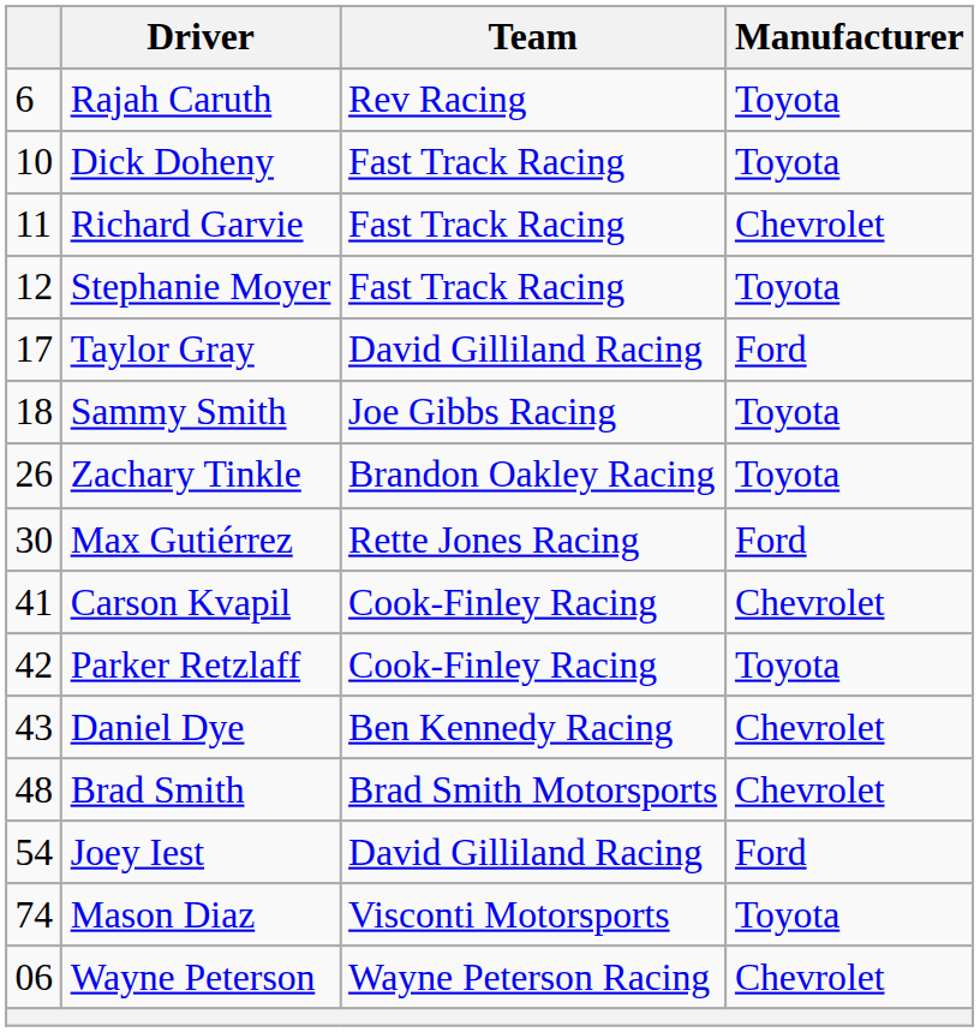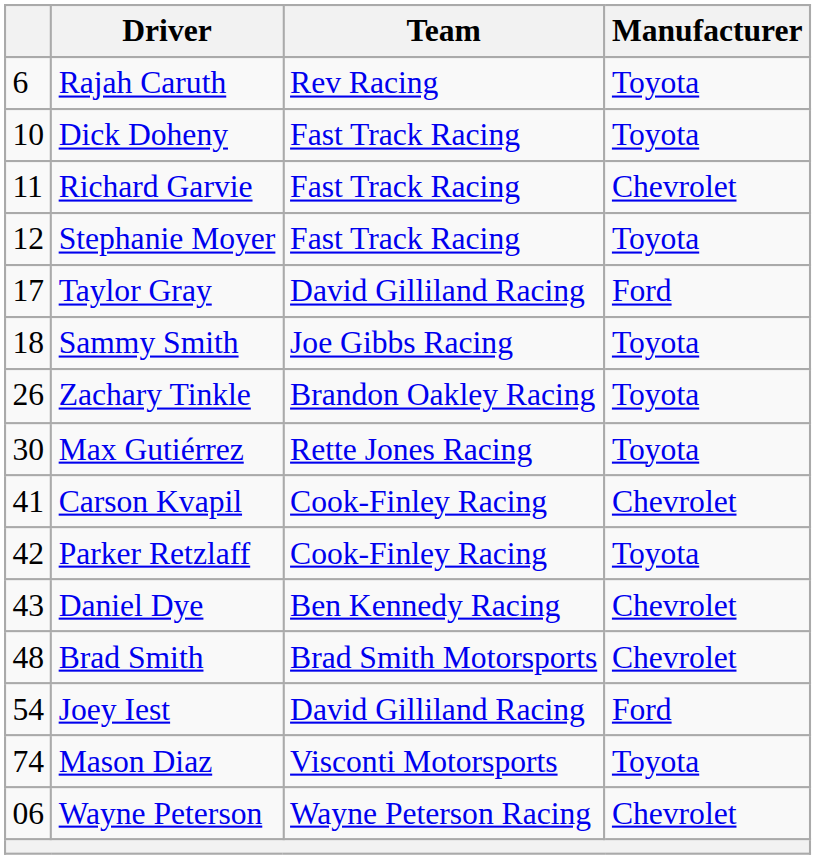Max Gutiérrez | Manufacturer: Ford -> Toyota
